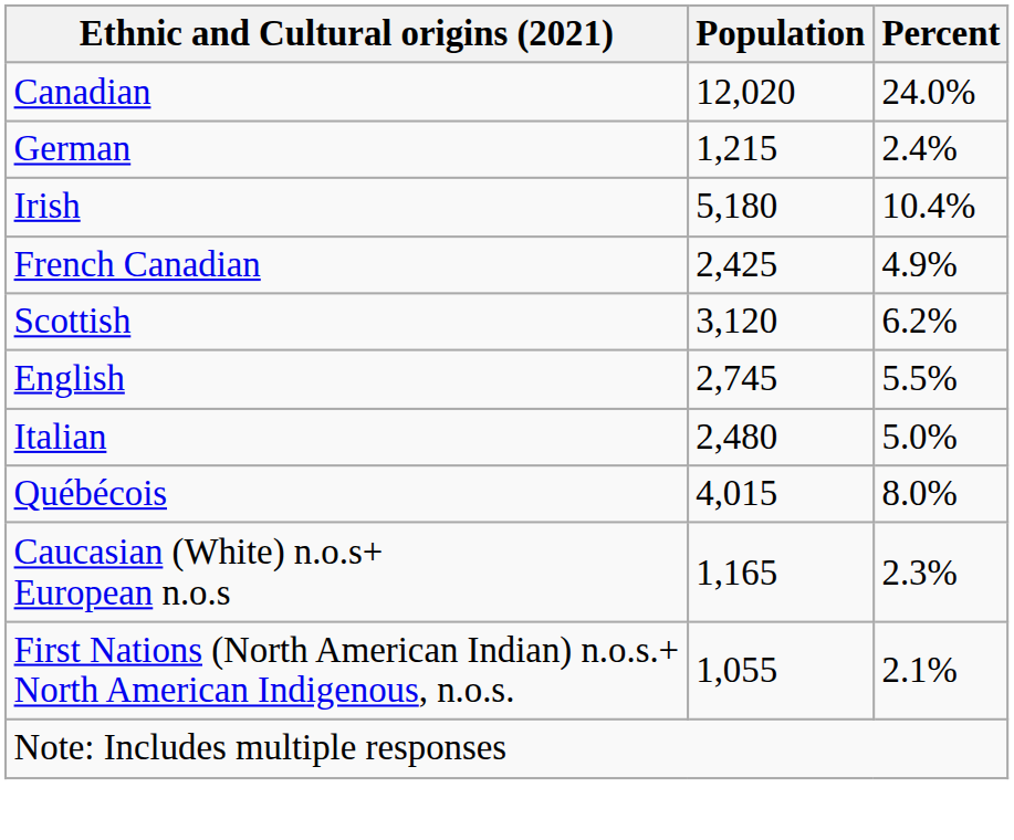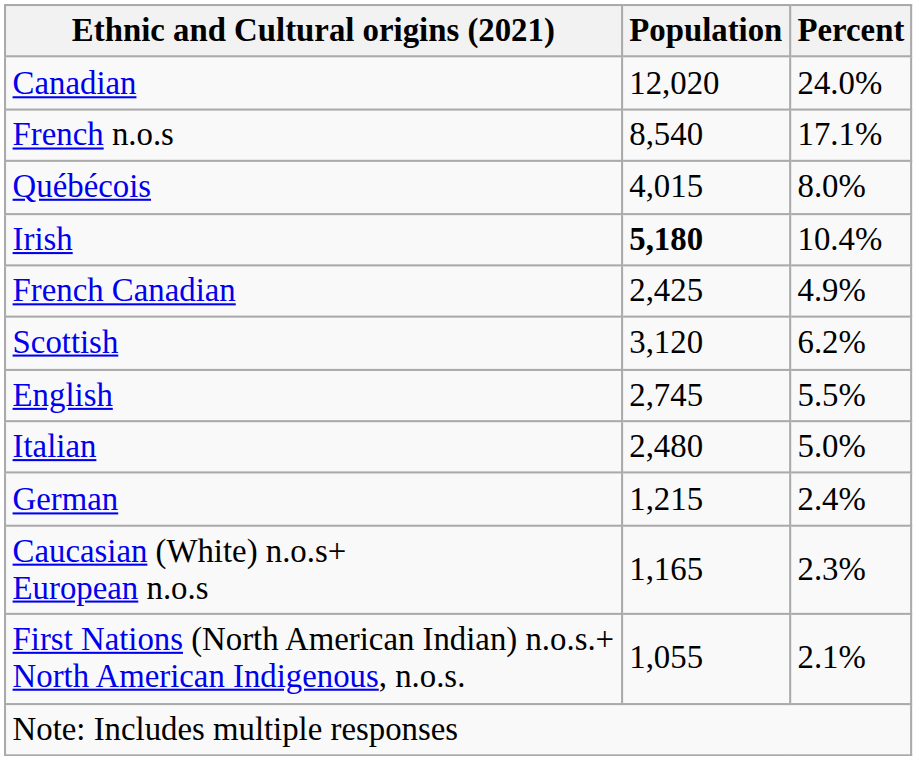+ row: French n.o.s | 8,540 | 17.1%
rows swapped: Québécois <-> German
Irish | Population: normal -> bold
